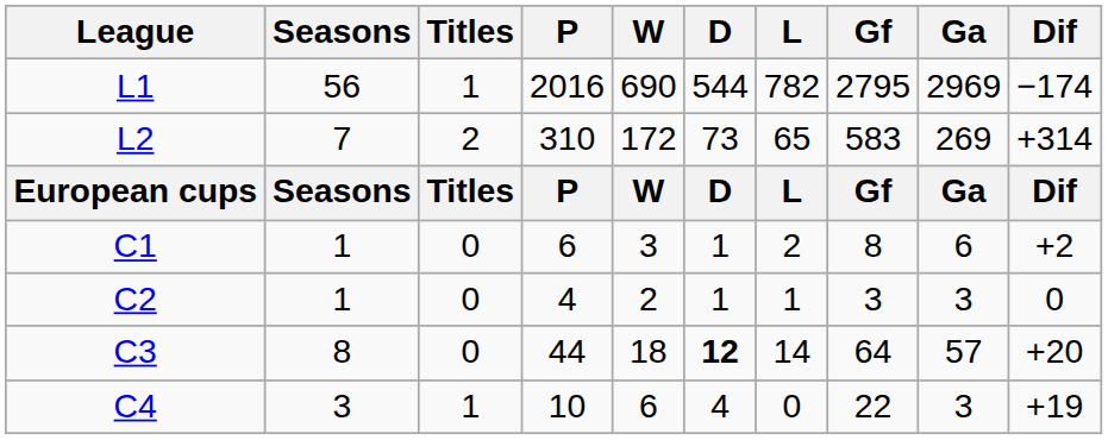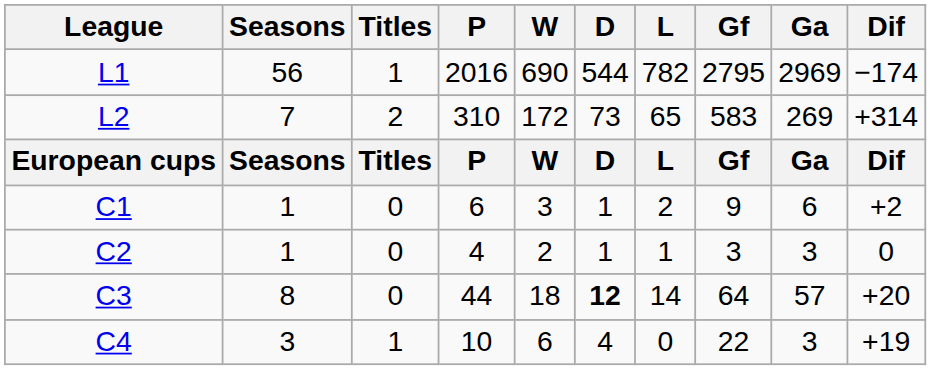C1 | Gf: 8 -> 9
